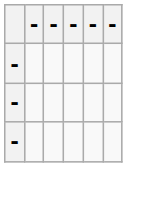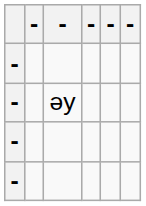+ row: - | əy
